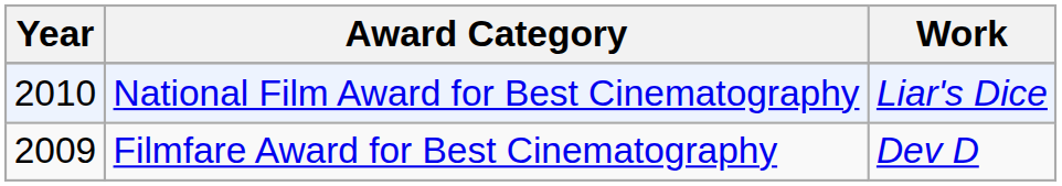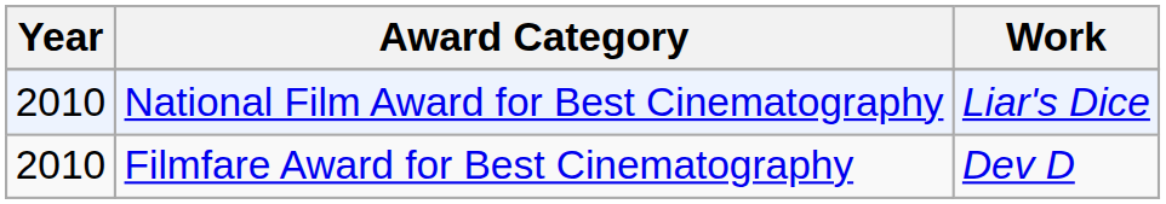Filmfare Award for Best Cinematography | Year: 2009 -> 2010
